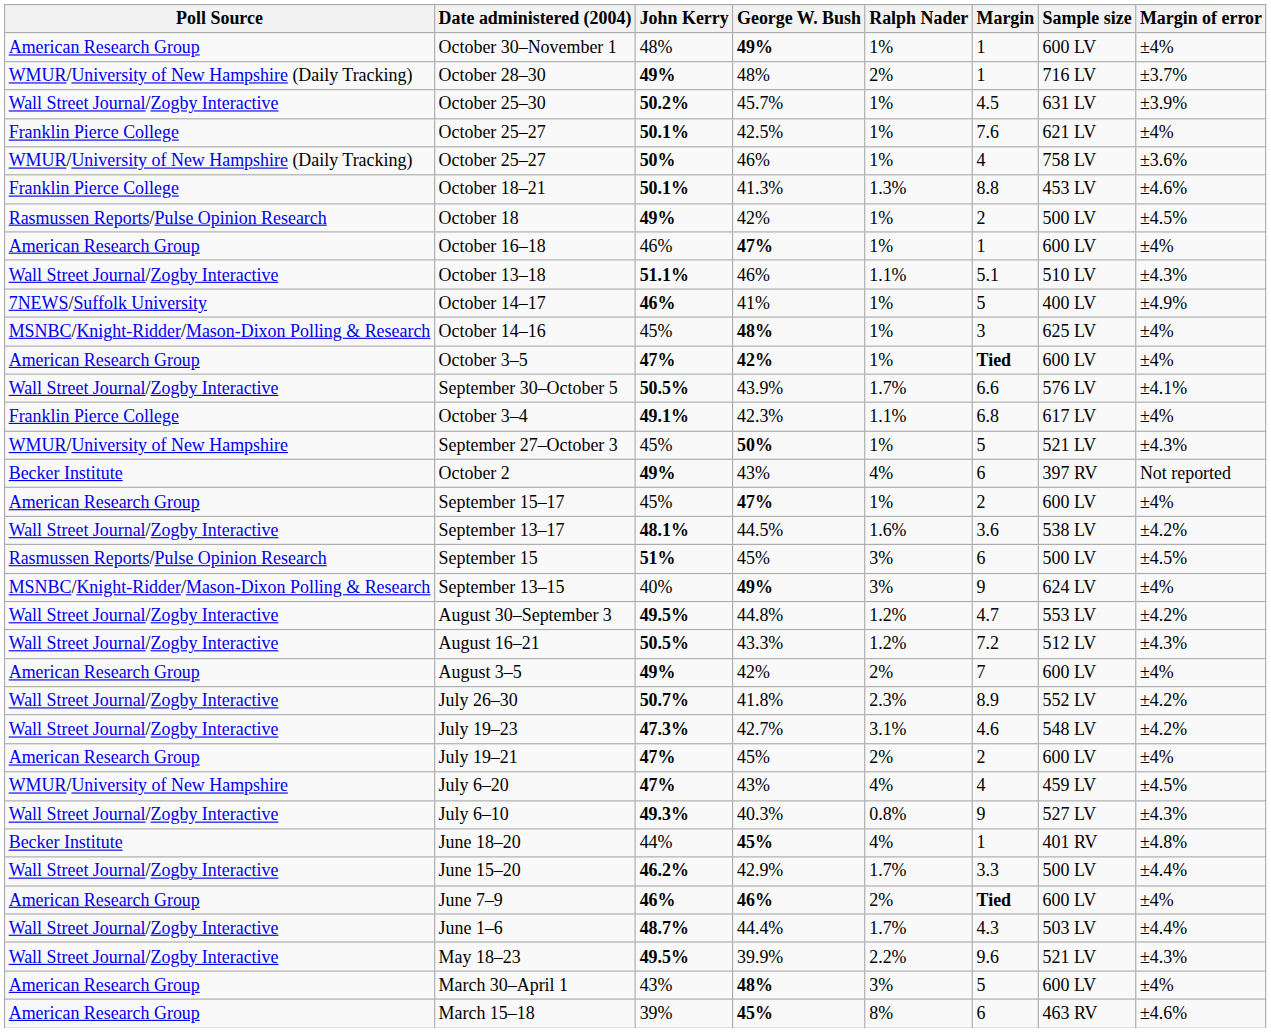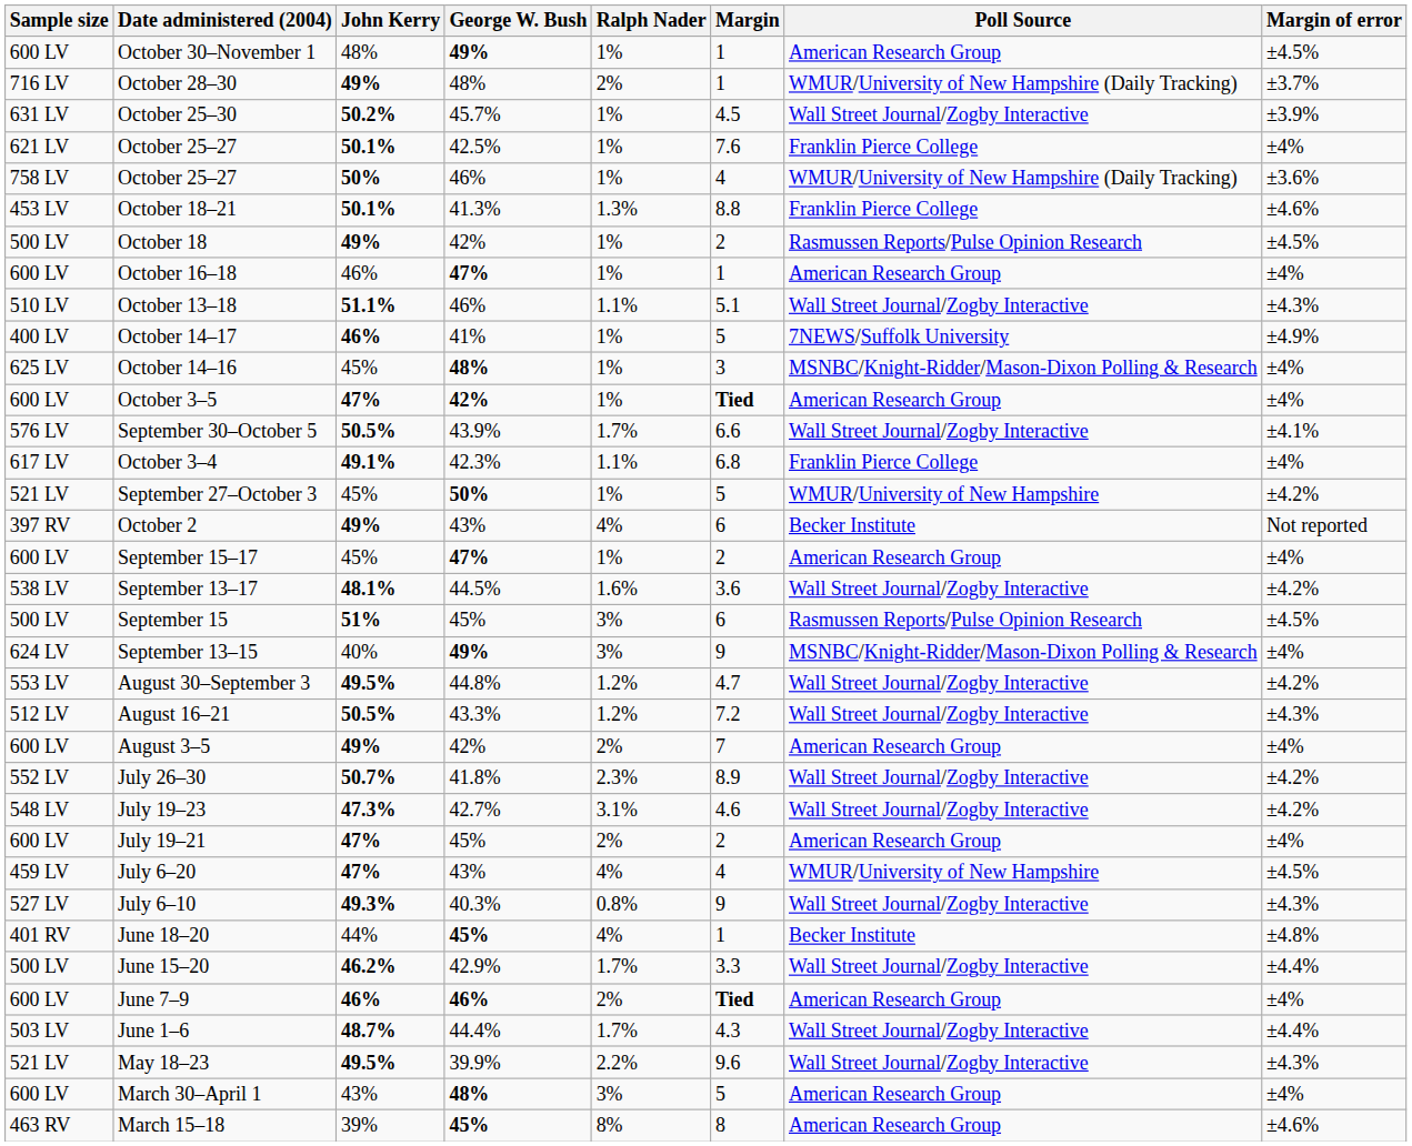columns swapped: Poll Source <-> Sample size
October 30–November 1 | Margin of error: ±4% -> ±4.5%
September 27–October 3 | Margin of error: ±4.3% -> ±4.2%
March 15–18 | Margin: 6 -> 8
